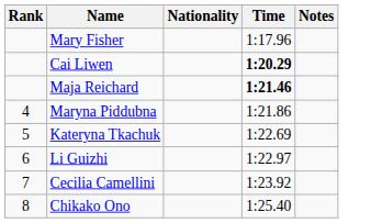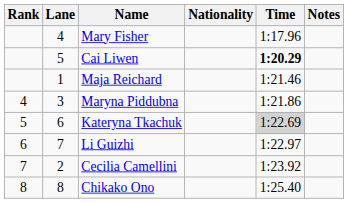+ column: Lane | 4 | 5 | 1 | 3 | 6 | 7 | 2 | 8
Maja Reichard | Time: bold -> normal
Kateryna Tkachuk | Time: no background -> lightgrey background
